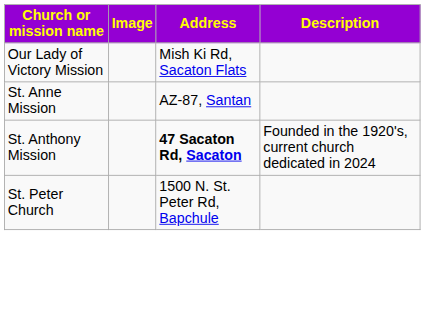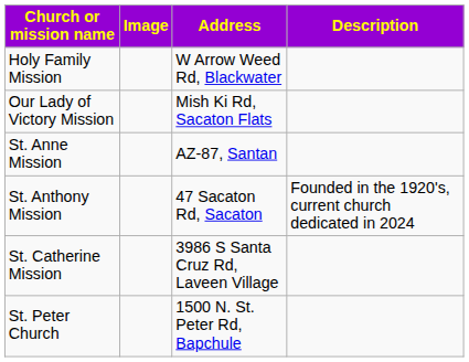+ row: Holy Family Mission | W Arrow Weed Rd, Blackwater
St. Anthony Mission | Address: bold -> normal
+ row: St. Catherine Mission | 3986 S Santa Cruz Rd, Laveen Village
